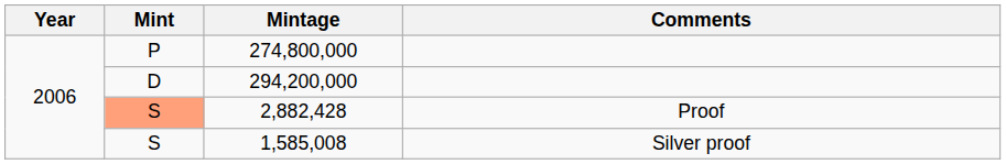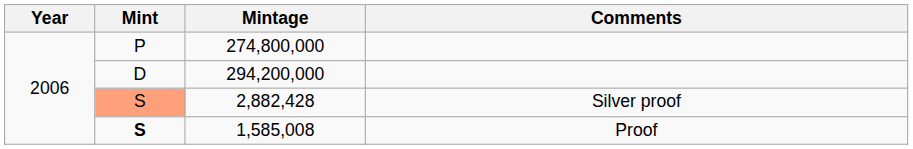2,882,428 | Comments: Proof -> Silver proof
1,585,008 | Mint: normal -> bold
1,585,008 | Comments: Silver proof -> Proof
